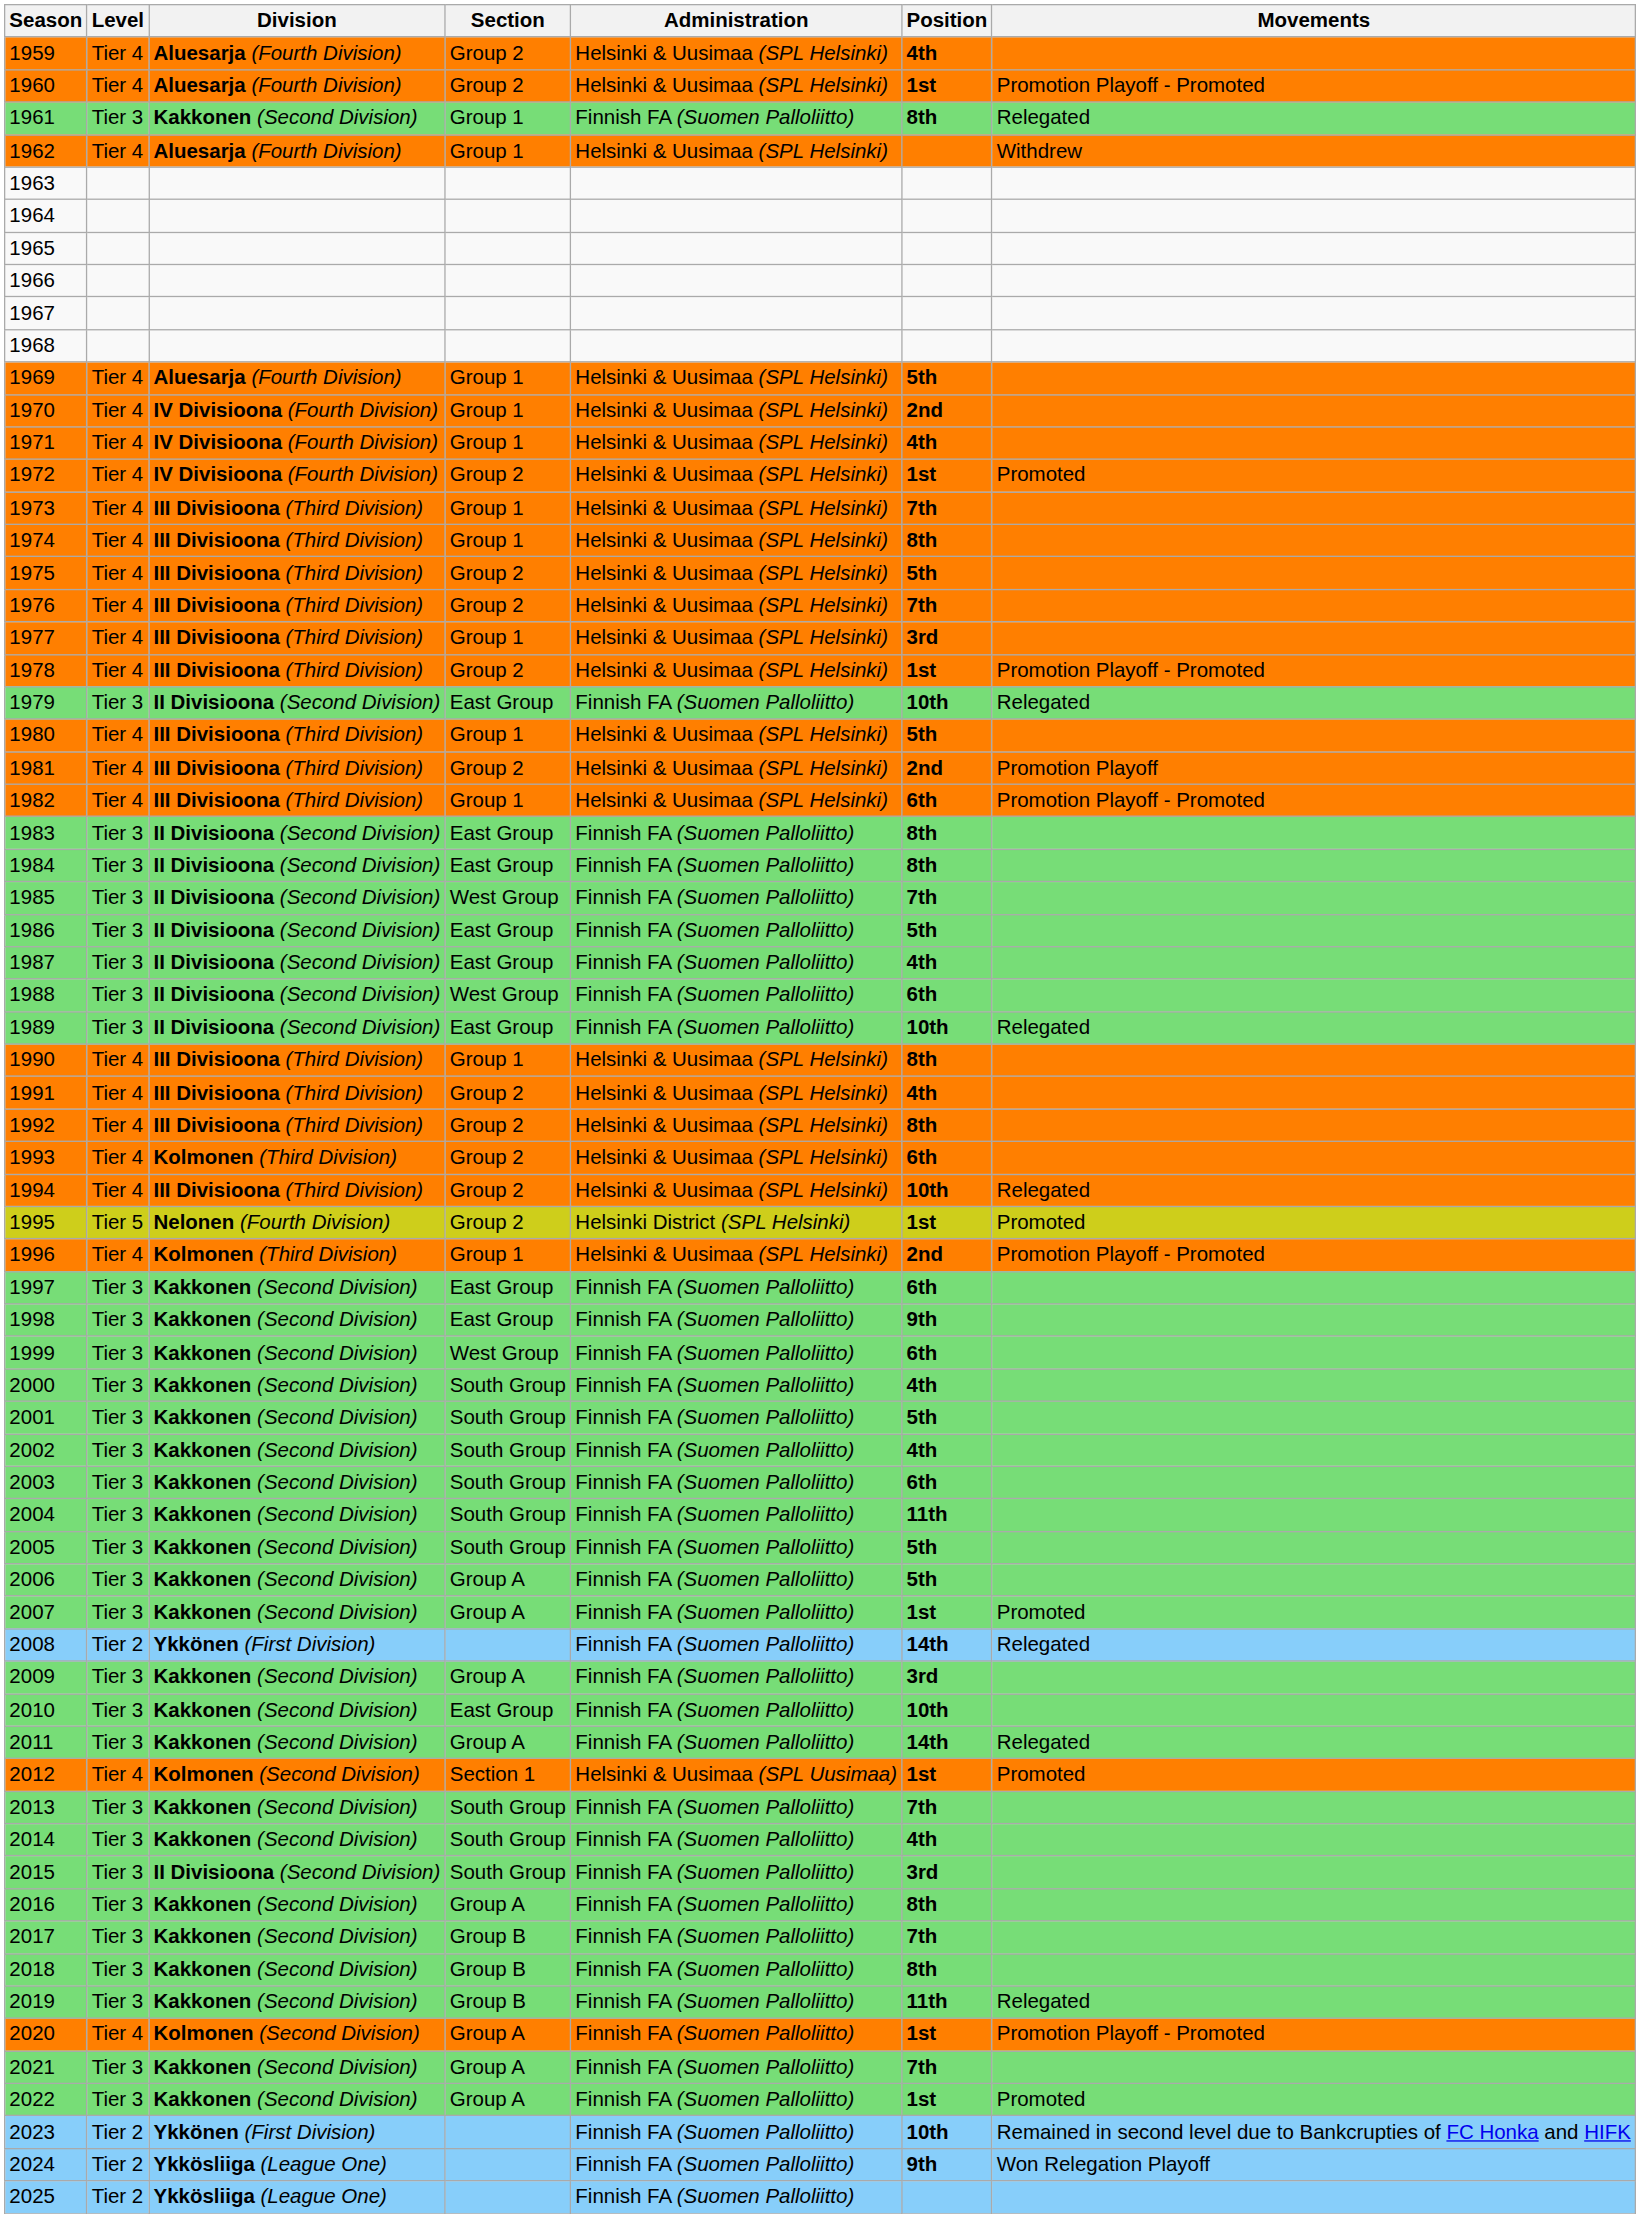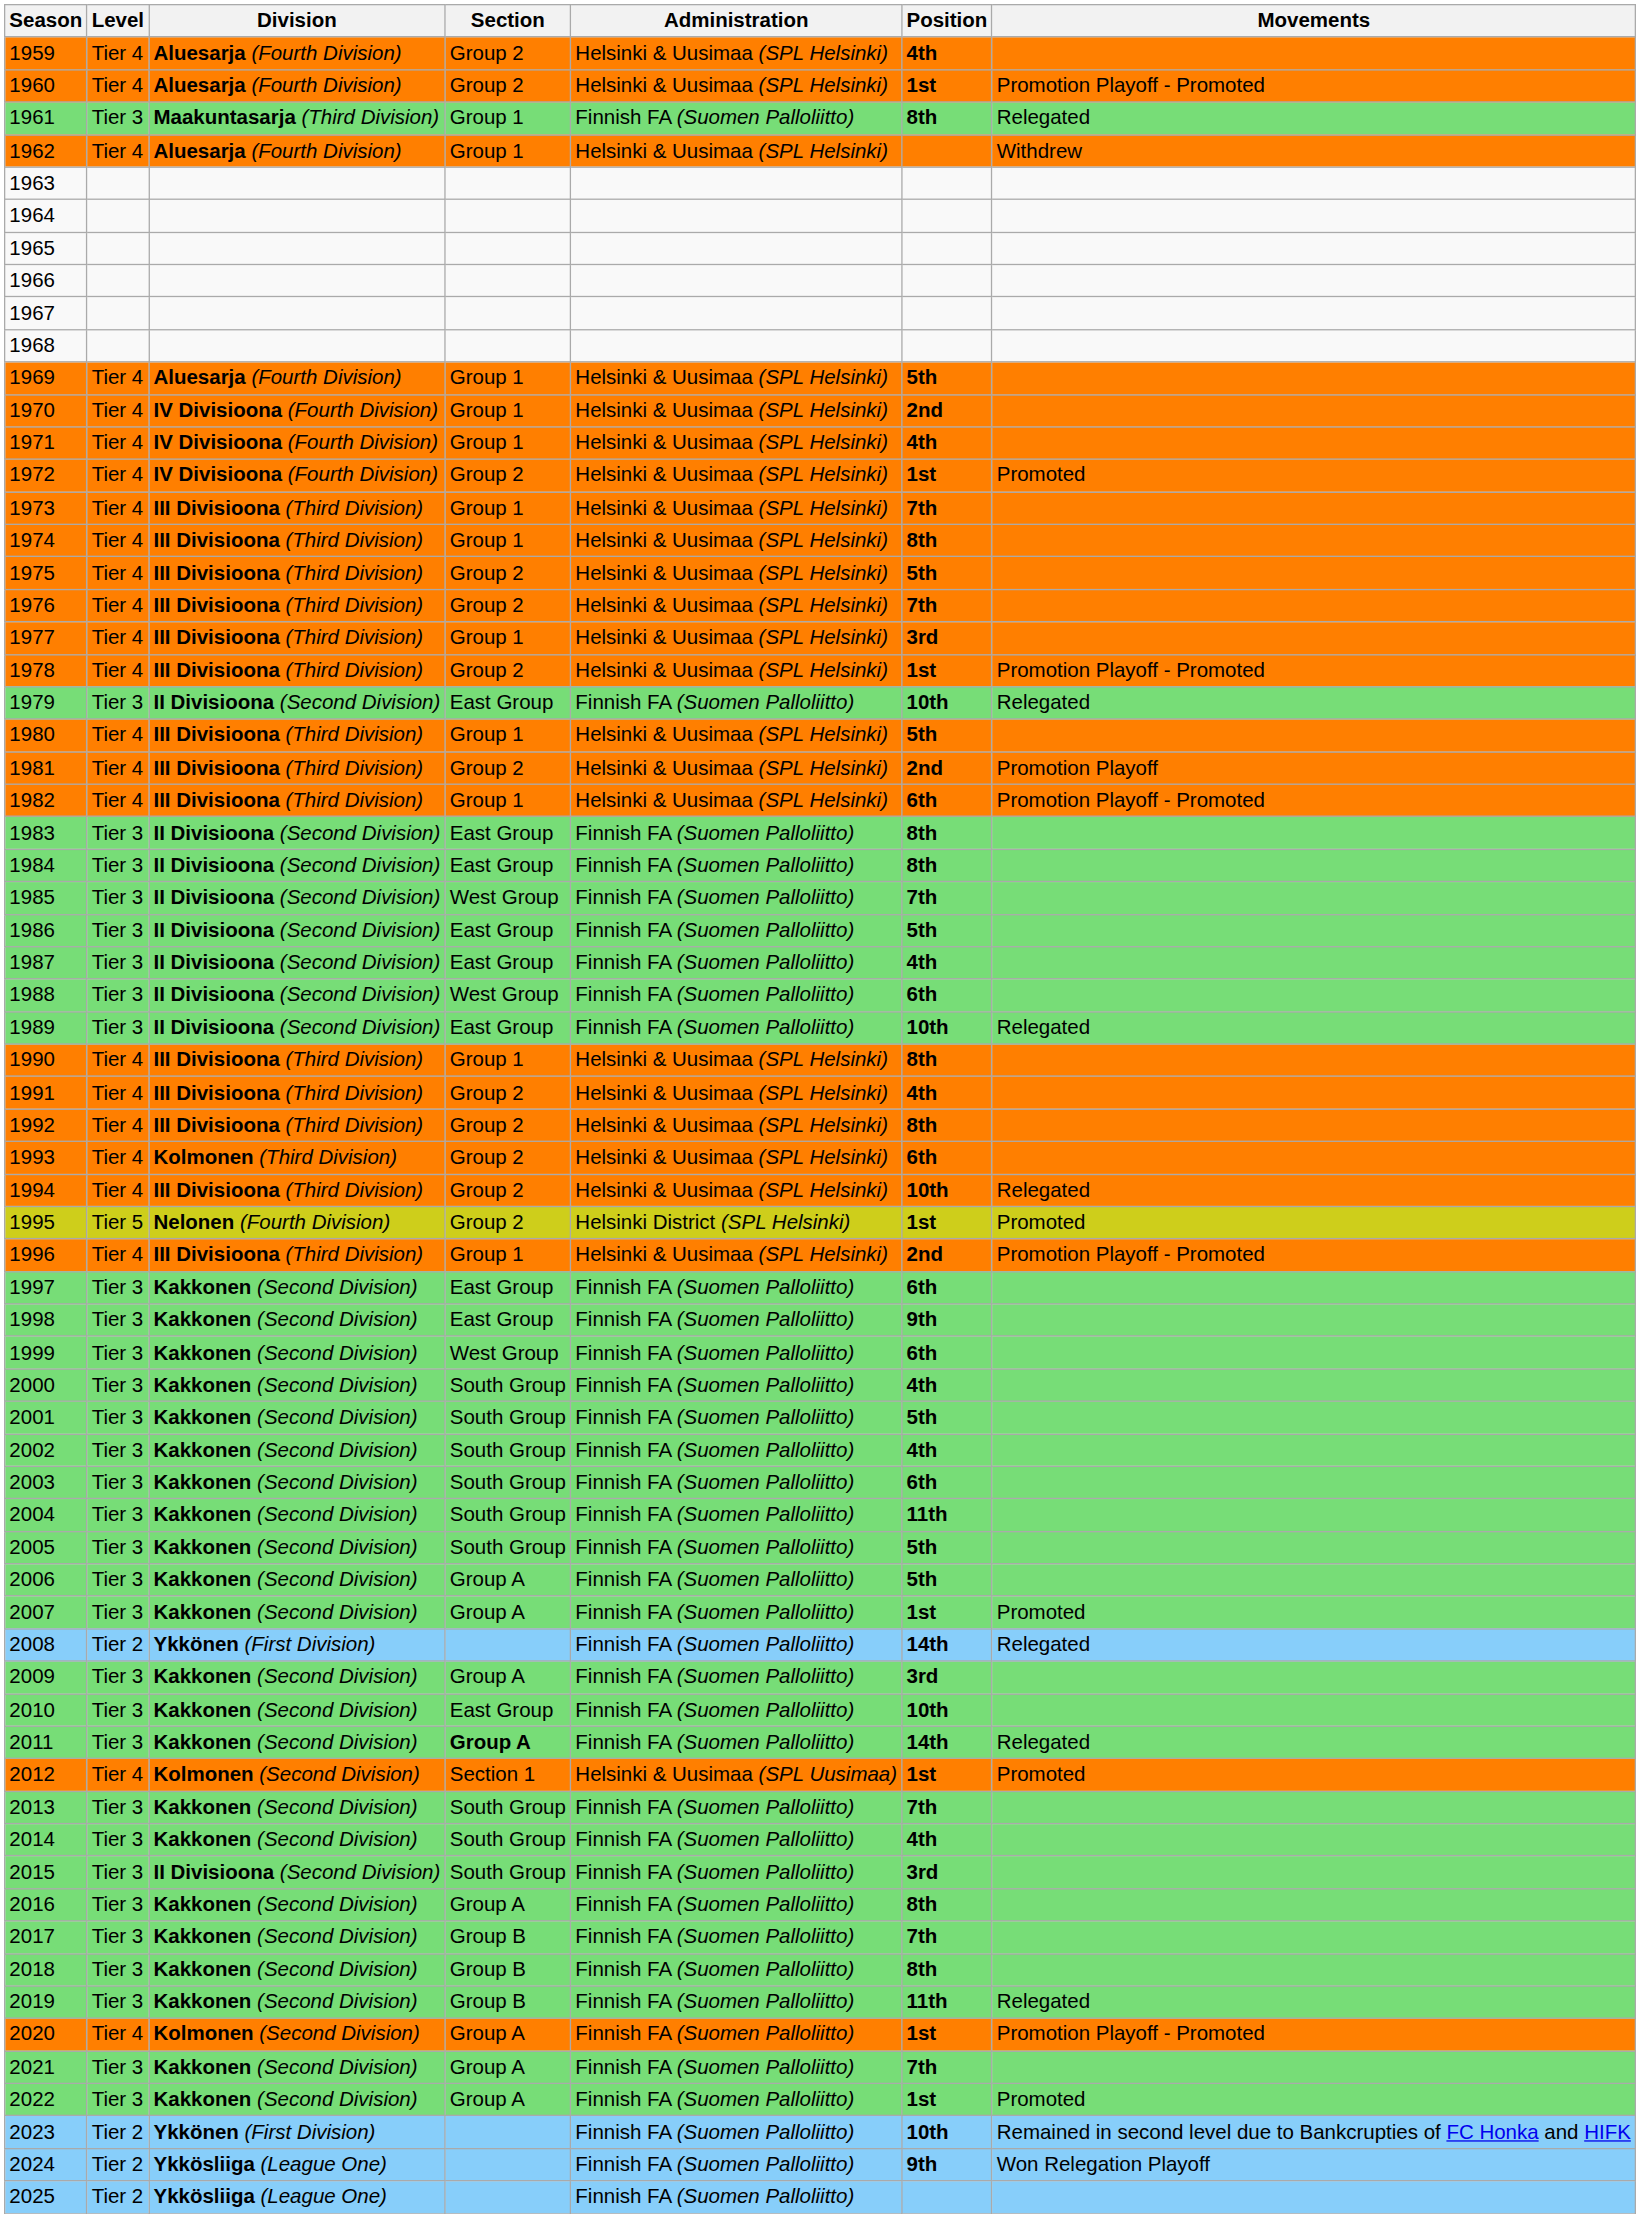1961 | Division: Kakkonen (Second Division) -> Maakuntasarja (Third Division)
1996 | Division: Kolmonen (Third Division) -> III Divisioona (Third Division)
2011 | Section: normal -> bold
